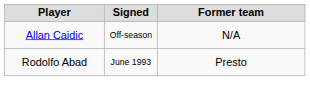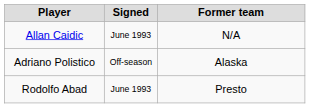Allan Caidic | Signed: Off-season -> June 1993
+ row: Adriano Polistico | Off-season | Alaska
